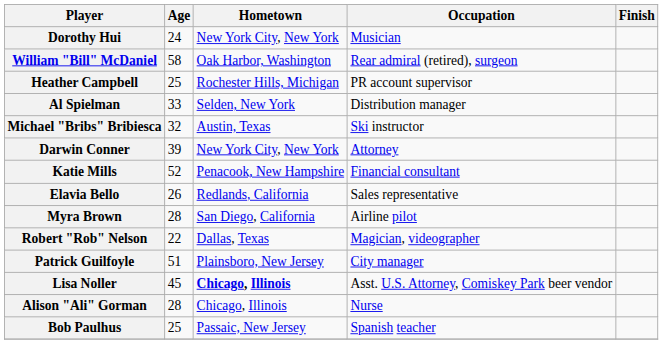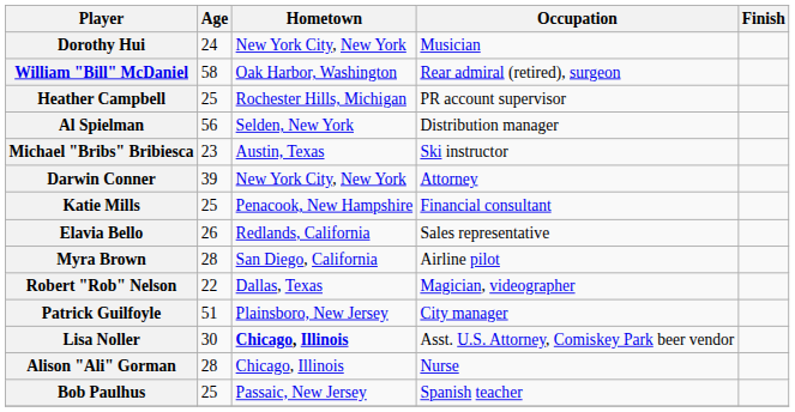Al Spielman | Age: 33 -> 56
Michael "Bribs" Bribiesca | Age: 32 -> 23
Katie Mills | Age: 52 -> 25
Lisa Noller | Age: 45 -> 30
